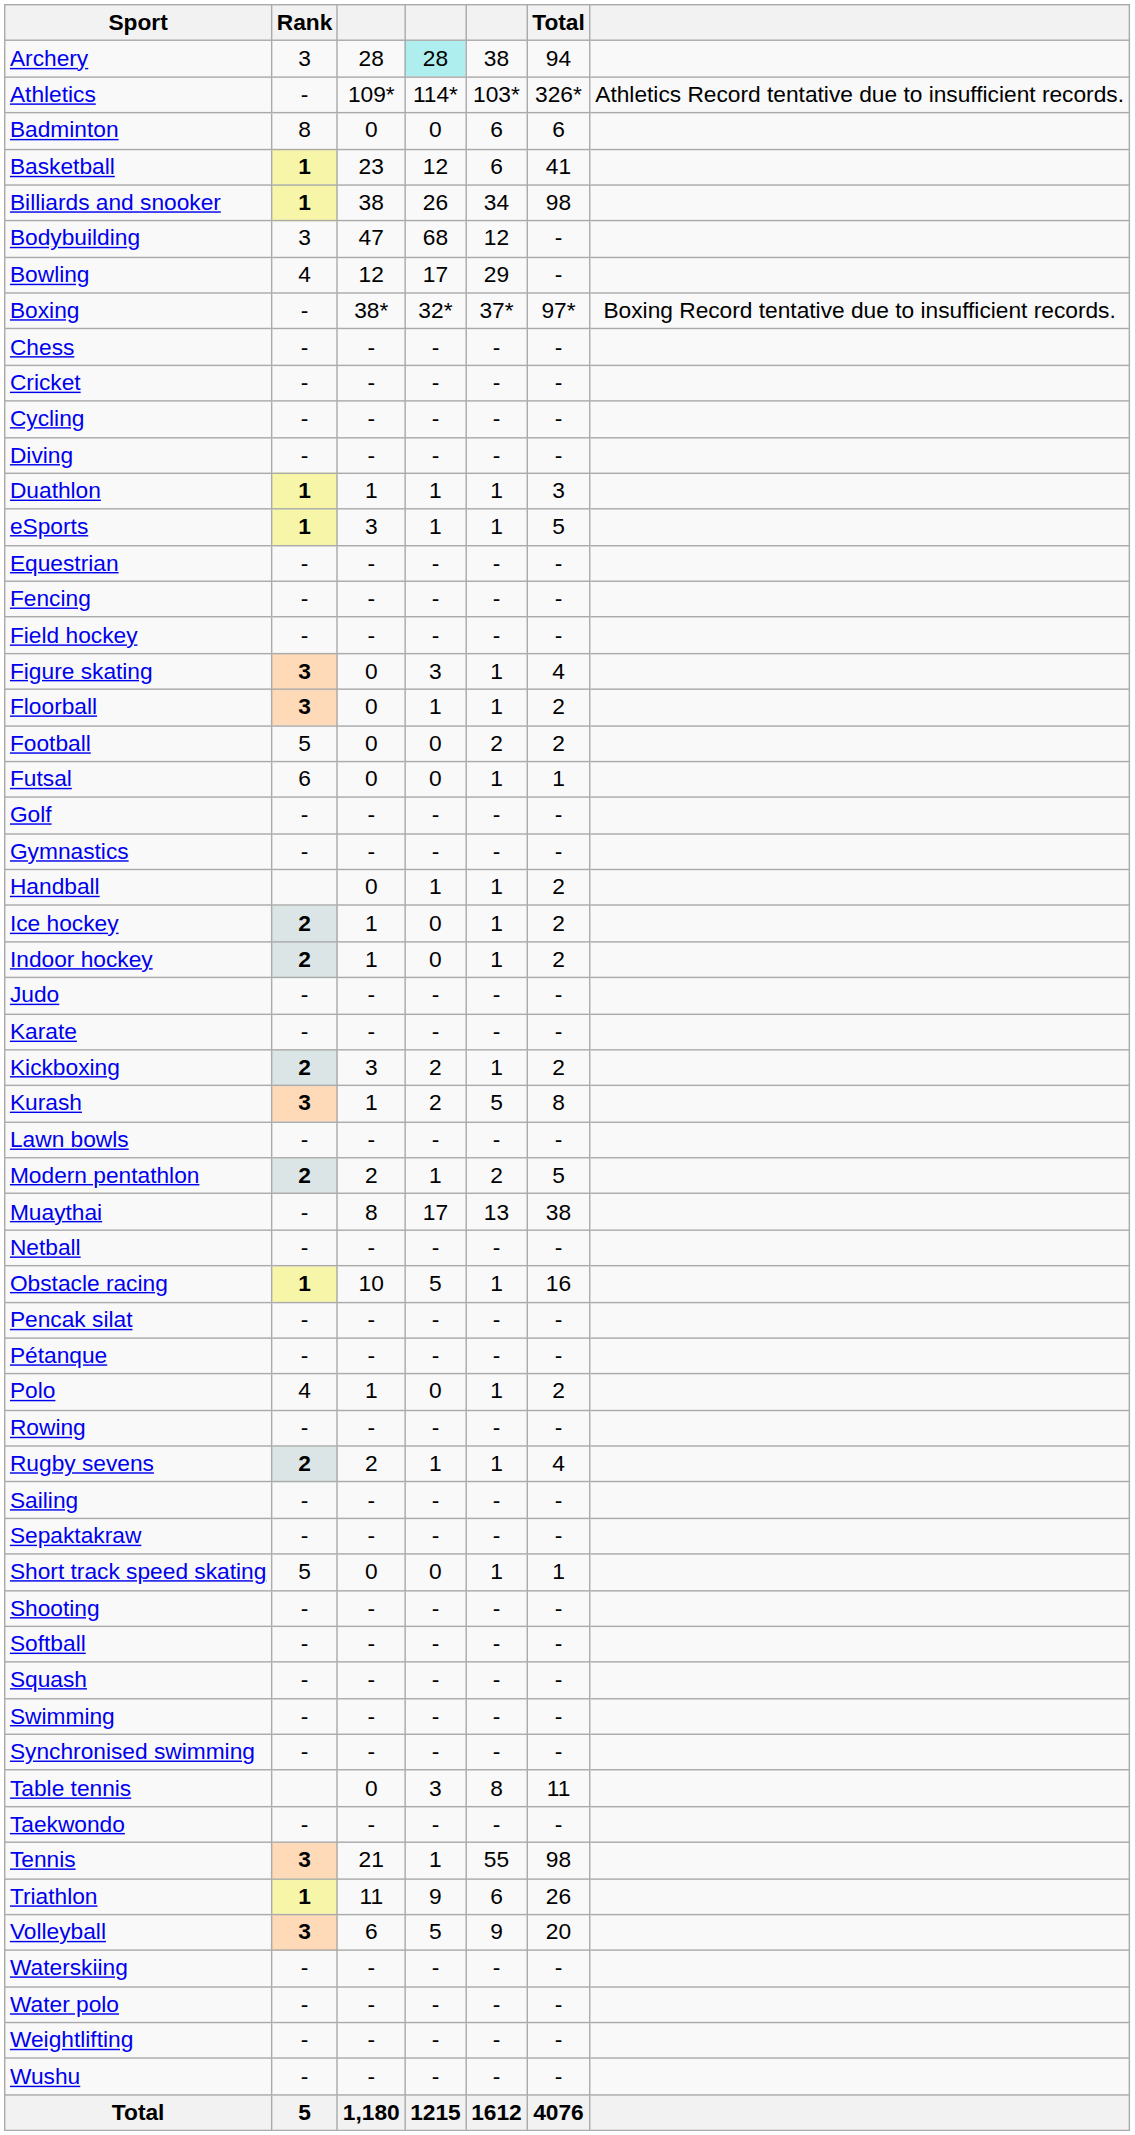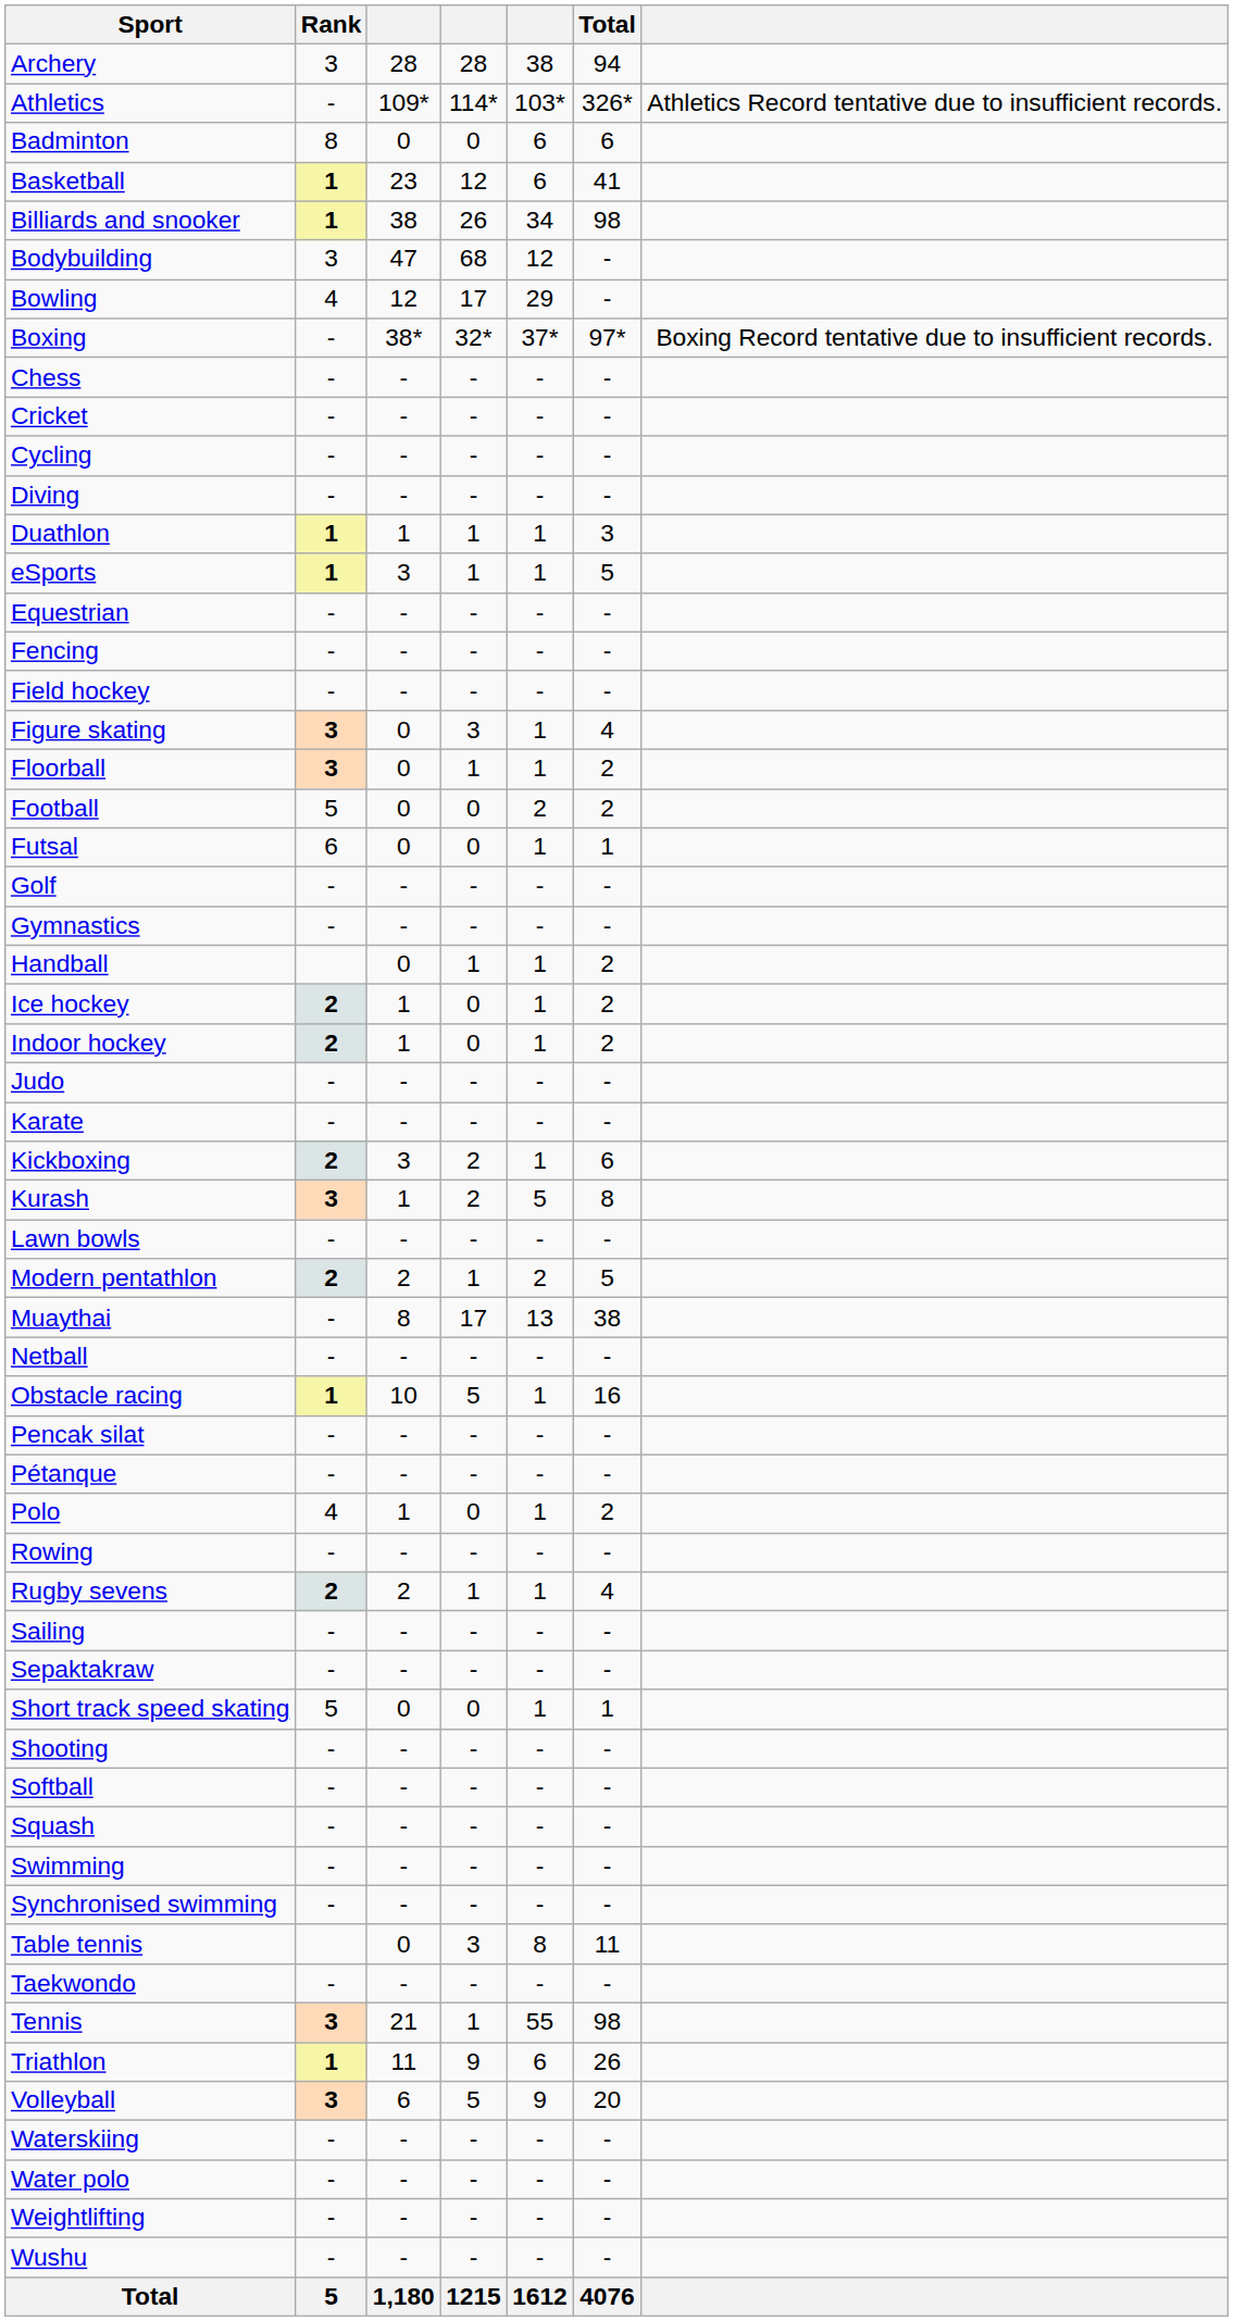Archery | column 4: paleturquoise background -> no background
Kickboxing | Total: 2 -> 6
